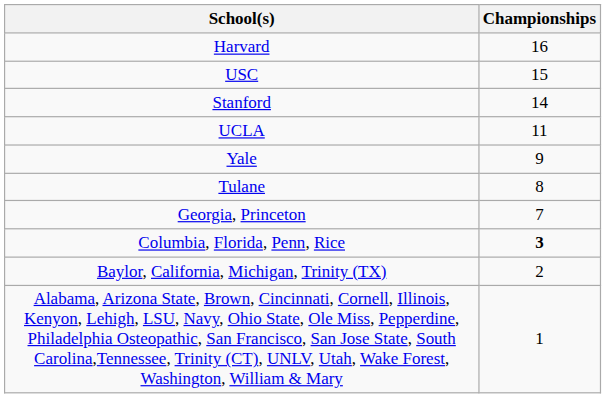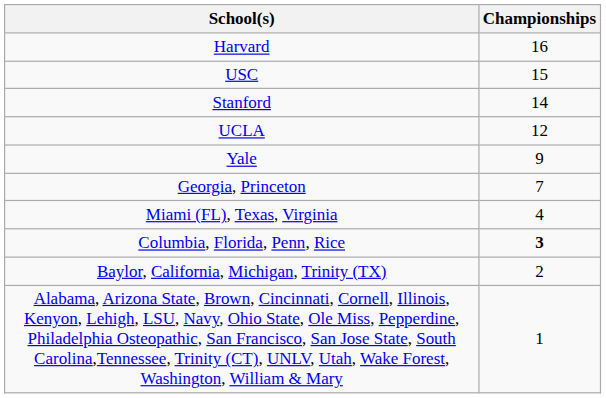UCLA | Championships: 11 -> 12
- row: Tulane | 8
+ row: Miami (FL), Texas, Virginia | 4
